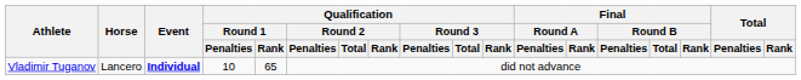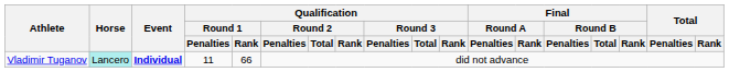Vladimir Tuganov | Horse: no background -> paleturquoise background
Vladimir Tuganov | Qualification / Round 1 / Penalties: 10 -> 11
Vladimir Tuganov | Qualification / Round 1 / Rank: 65 -> 66
